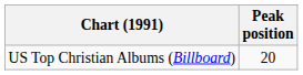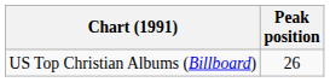US Top Christian Albums (Billboard) | Peak position: 20 -> 26
